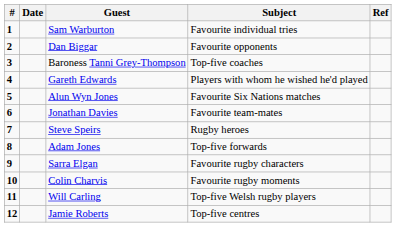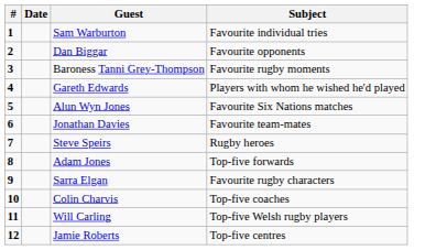- column: Ref
Baroness Tanni Grey-Thompson | Subject: Top-five coaches -> Favourite rugby moments
Colin Charvis | Subject: Favourite rugby moments -> Top-five coaches
